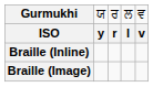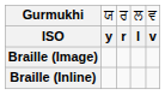rows swapped: Braille (Image) <-> Braille (Inline)
